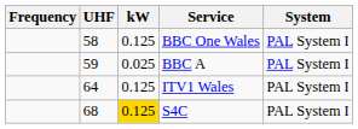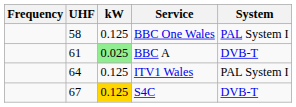BBC A | UHF: 59 -> 61
BBC A | kW: no background -> lightgreen background
BBC A | System: PAL System I -> DVB-T
S4C | UHF: 68 -> 67
S4C | System: PAL System I -> DVB-T
